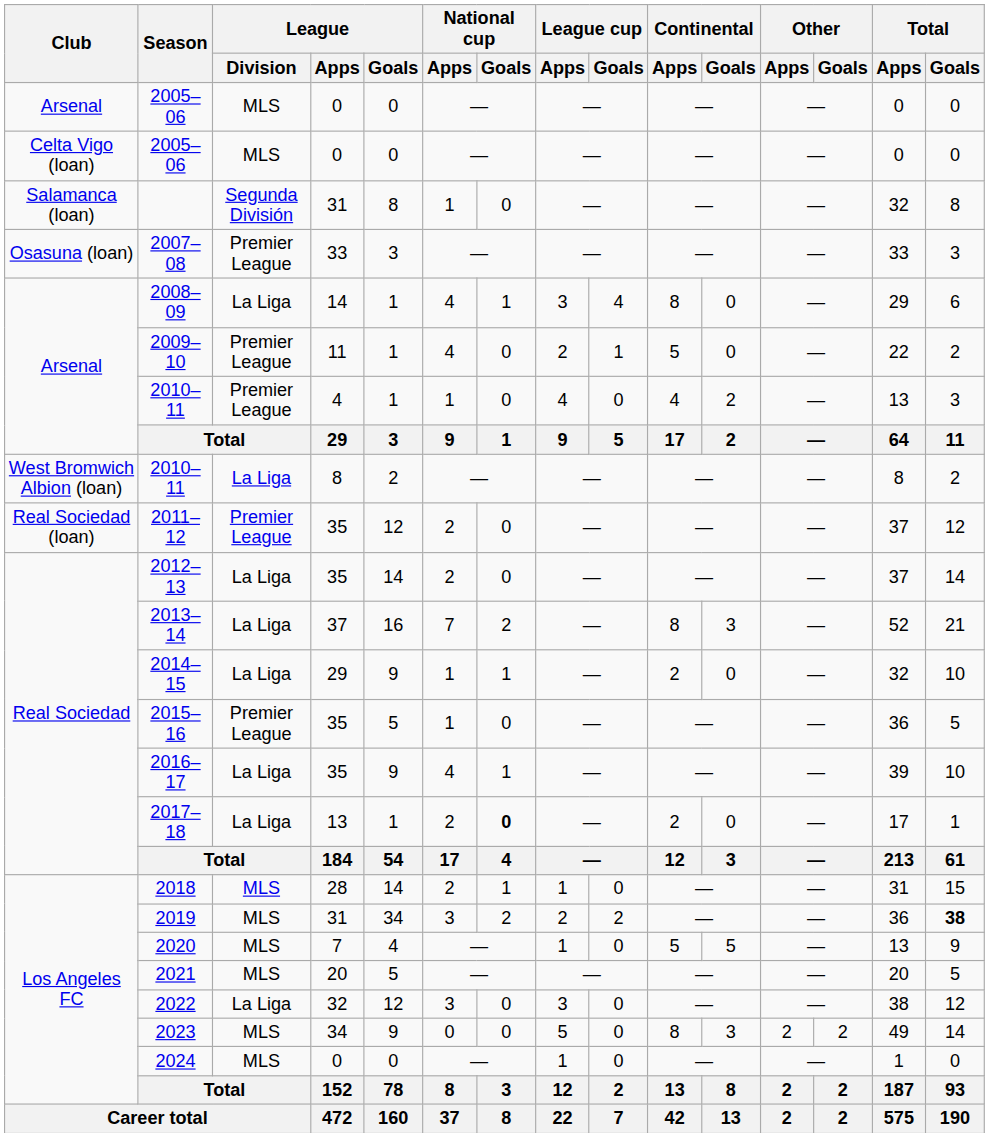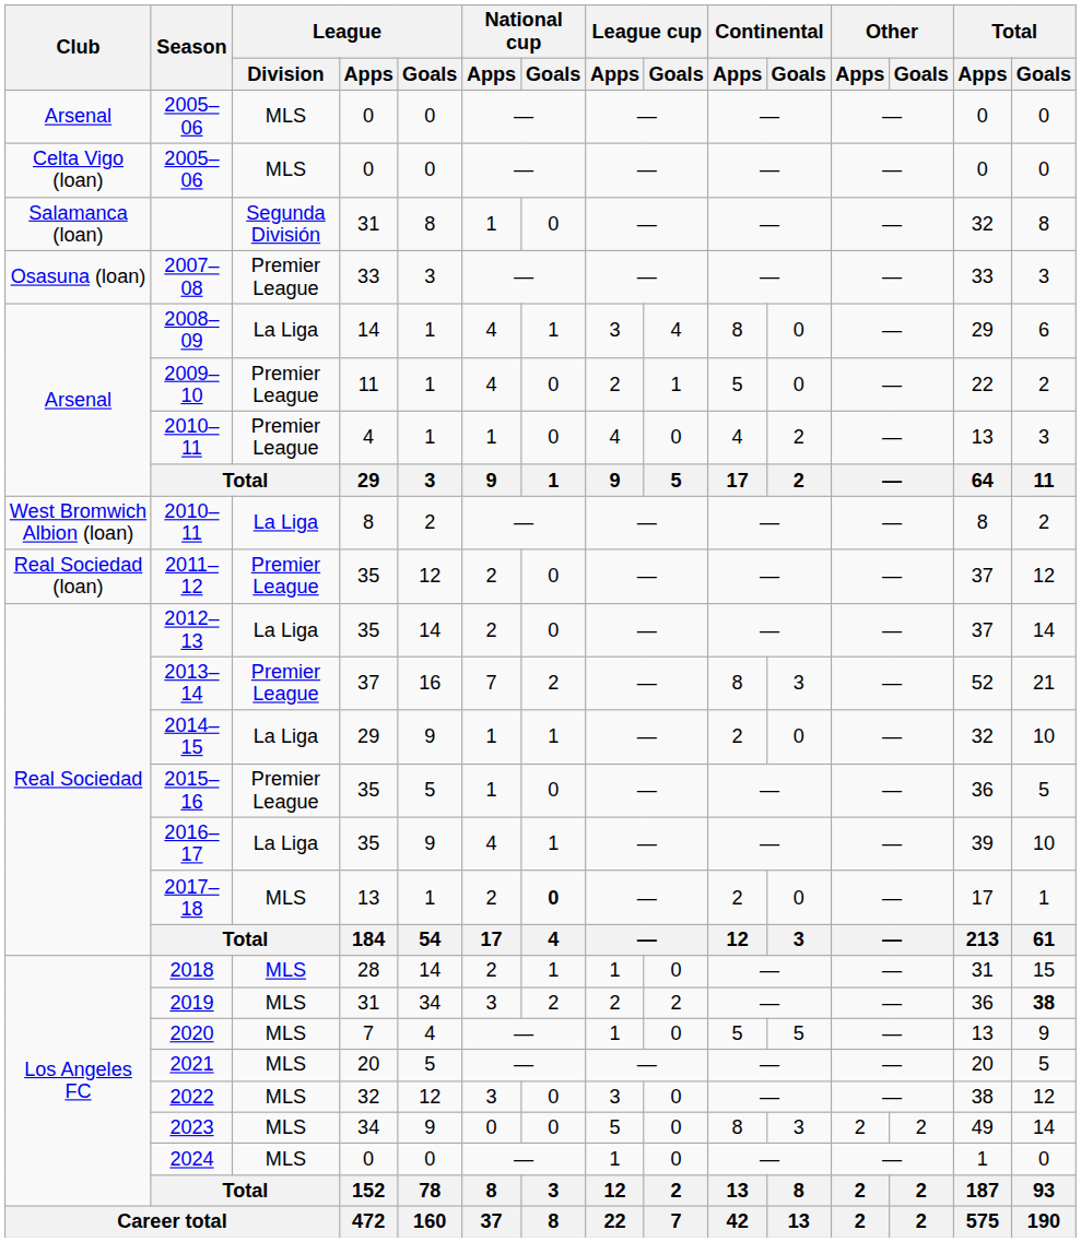2013–14 | League / Division: La Liga -> Premier League
2017–18 | League / Division: La Liga -> MLS
2022 | League / Division: La Liga -> MLS
